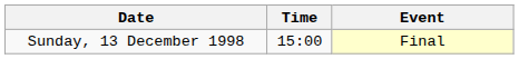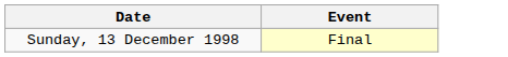- column: Time | 15:00
